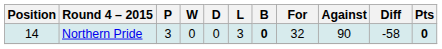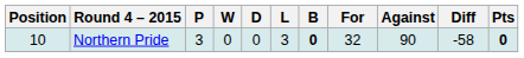Northern Pride | Position: 14 -> 10
